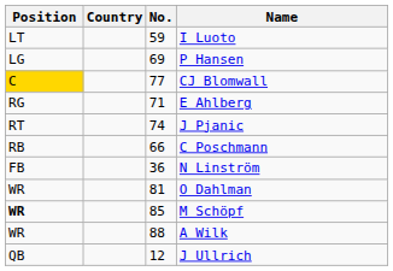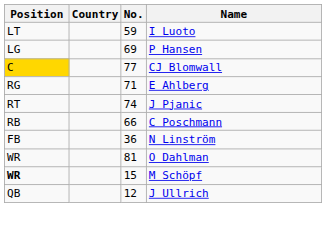M Schöpf | No.: 85 -> 15
- row: WR | 88 | A Wilk
